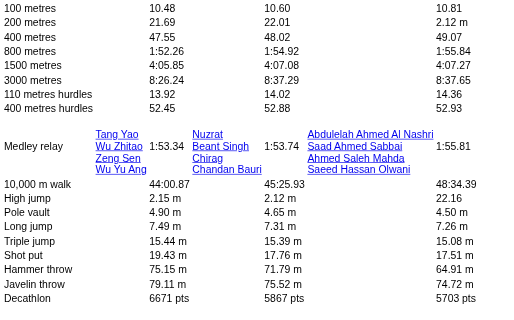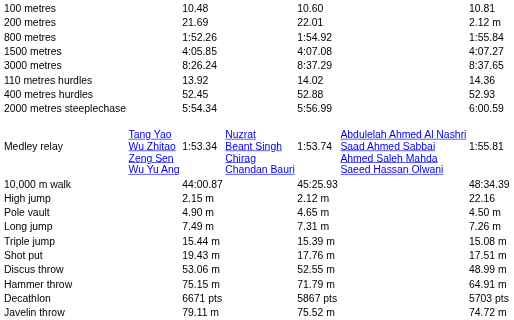- row: 400 metres | 47.55 | 48.02 | 49.07
+ row: 2000 metres steeplechase | 5:54.34 | 5:56.99 | 6:00.59
+ row: Discus throw | 53.06 m | 52.55 m | 48.99 m
rows swapped: Javelin throw <-> Decathlon
